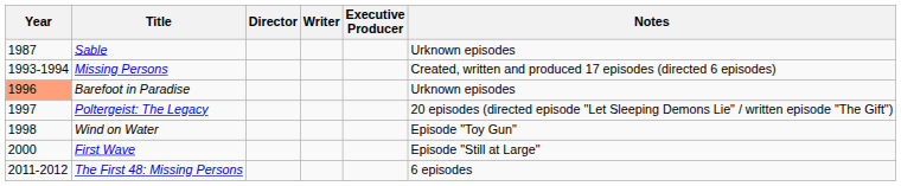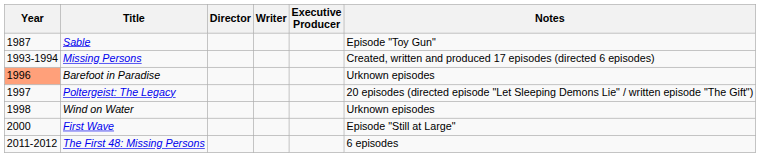Sable | Notes: Urknown episodes -> Episode "Toy Gun"
Wind on Water | Notes: Episode "Toy Gun" -> Urknown episodes
